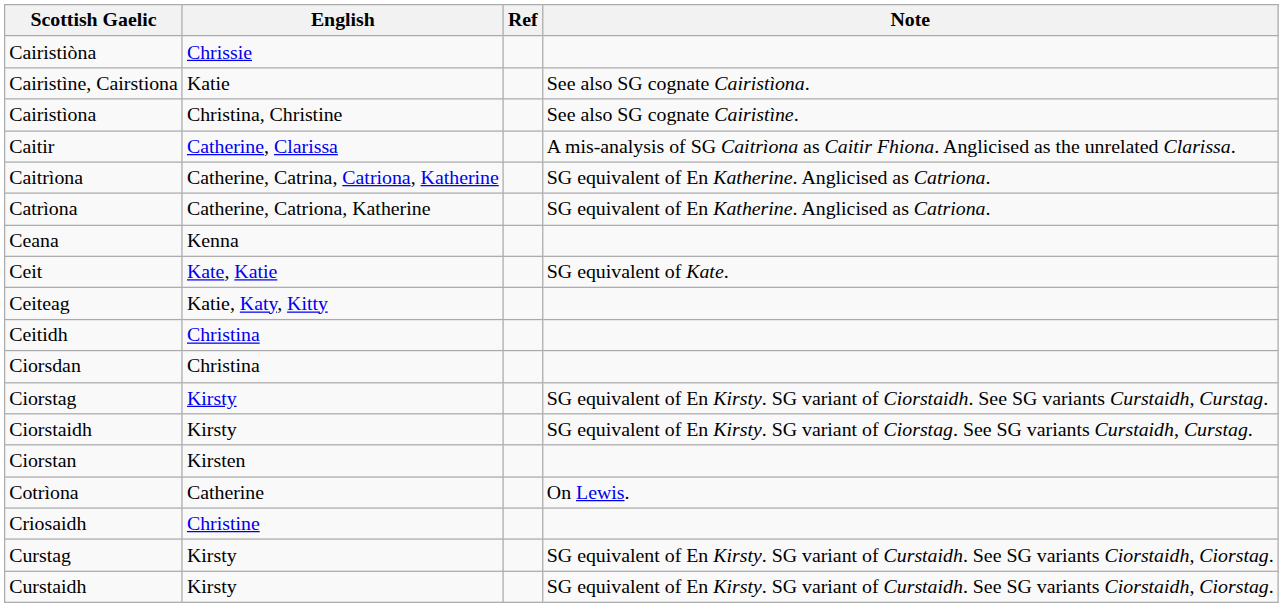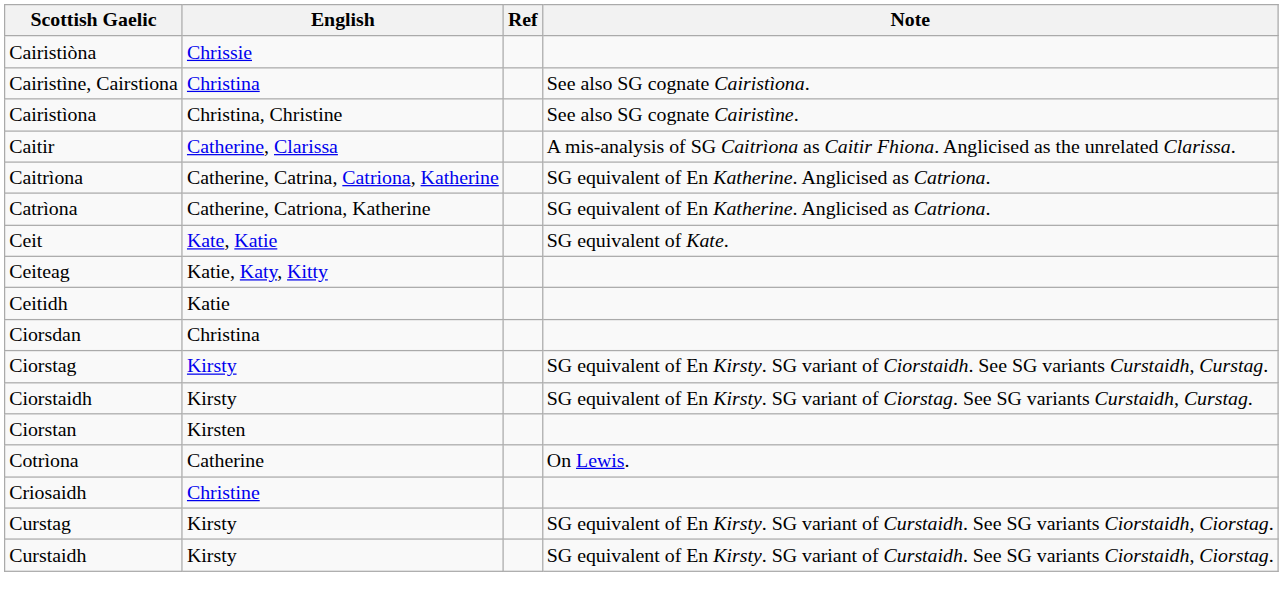Cairistìne, Cairstiona | English: Katie -> Christina
- row: Ceana | Kenna
Ceitidh | English: Christina -> Katie
